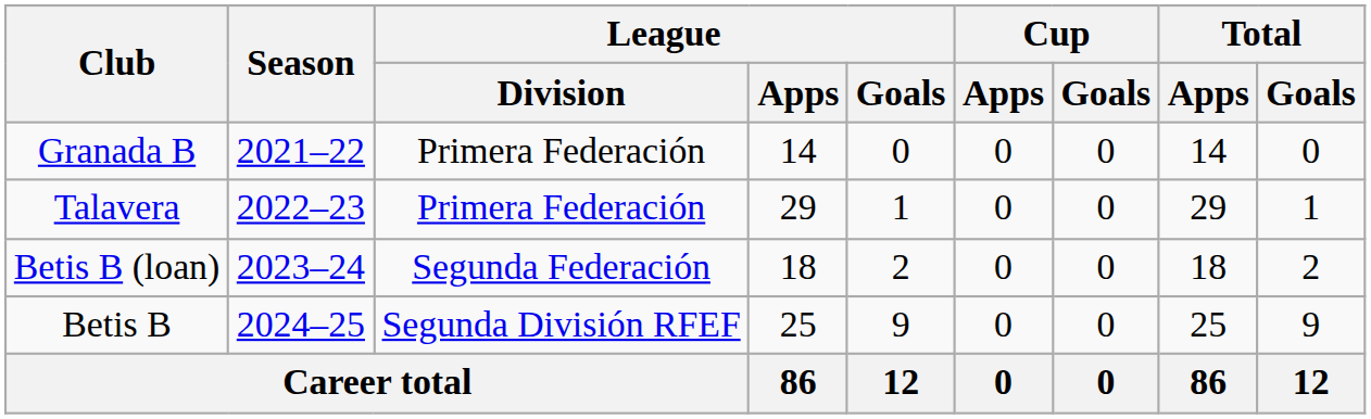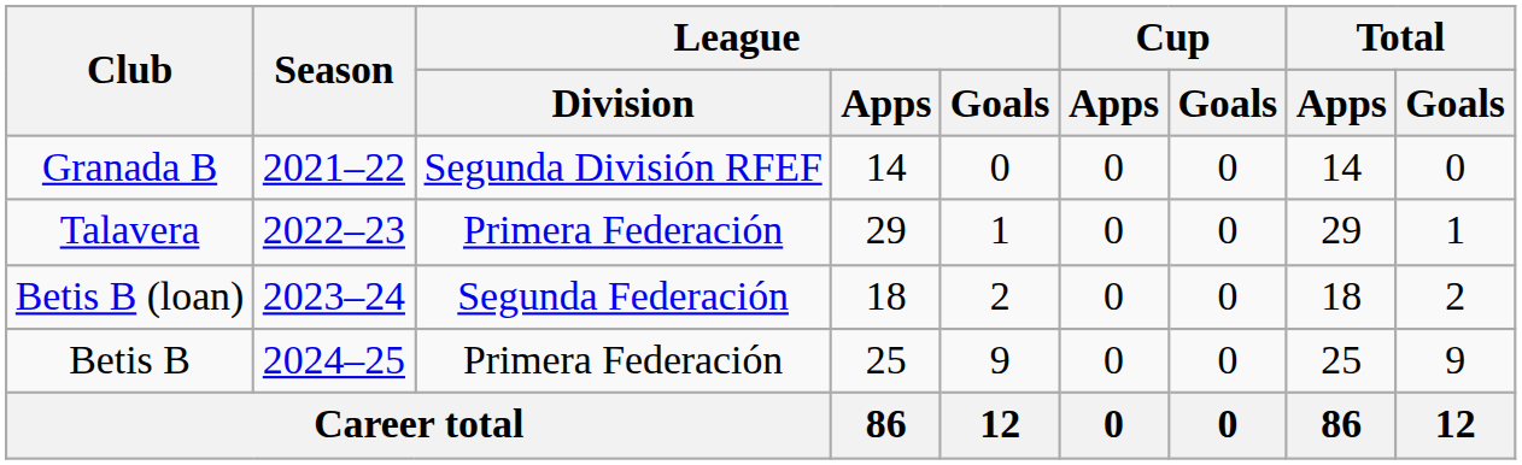Granada B | League / Division: Primera Federación -> Segunda División RFEF
Betis B | League / Division: Segunda División RFEF -> Primera Federación
